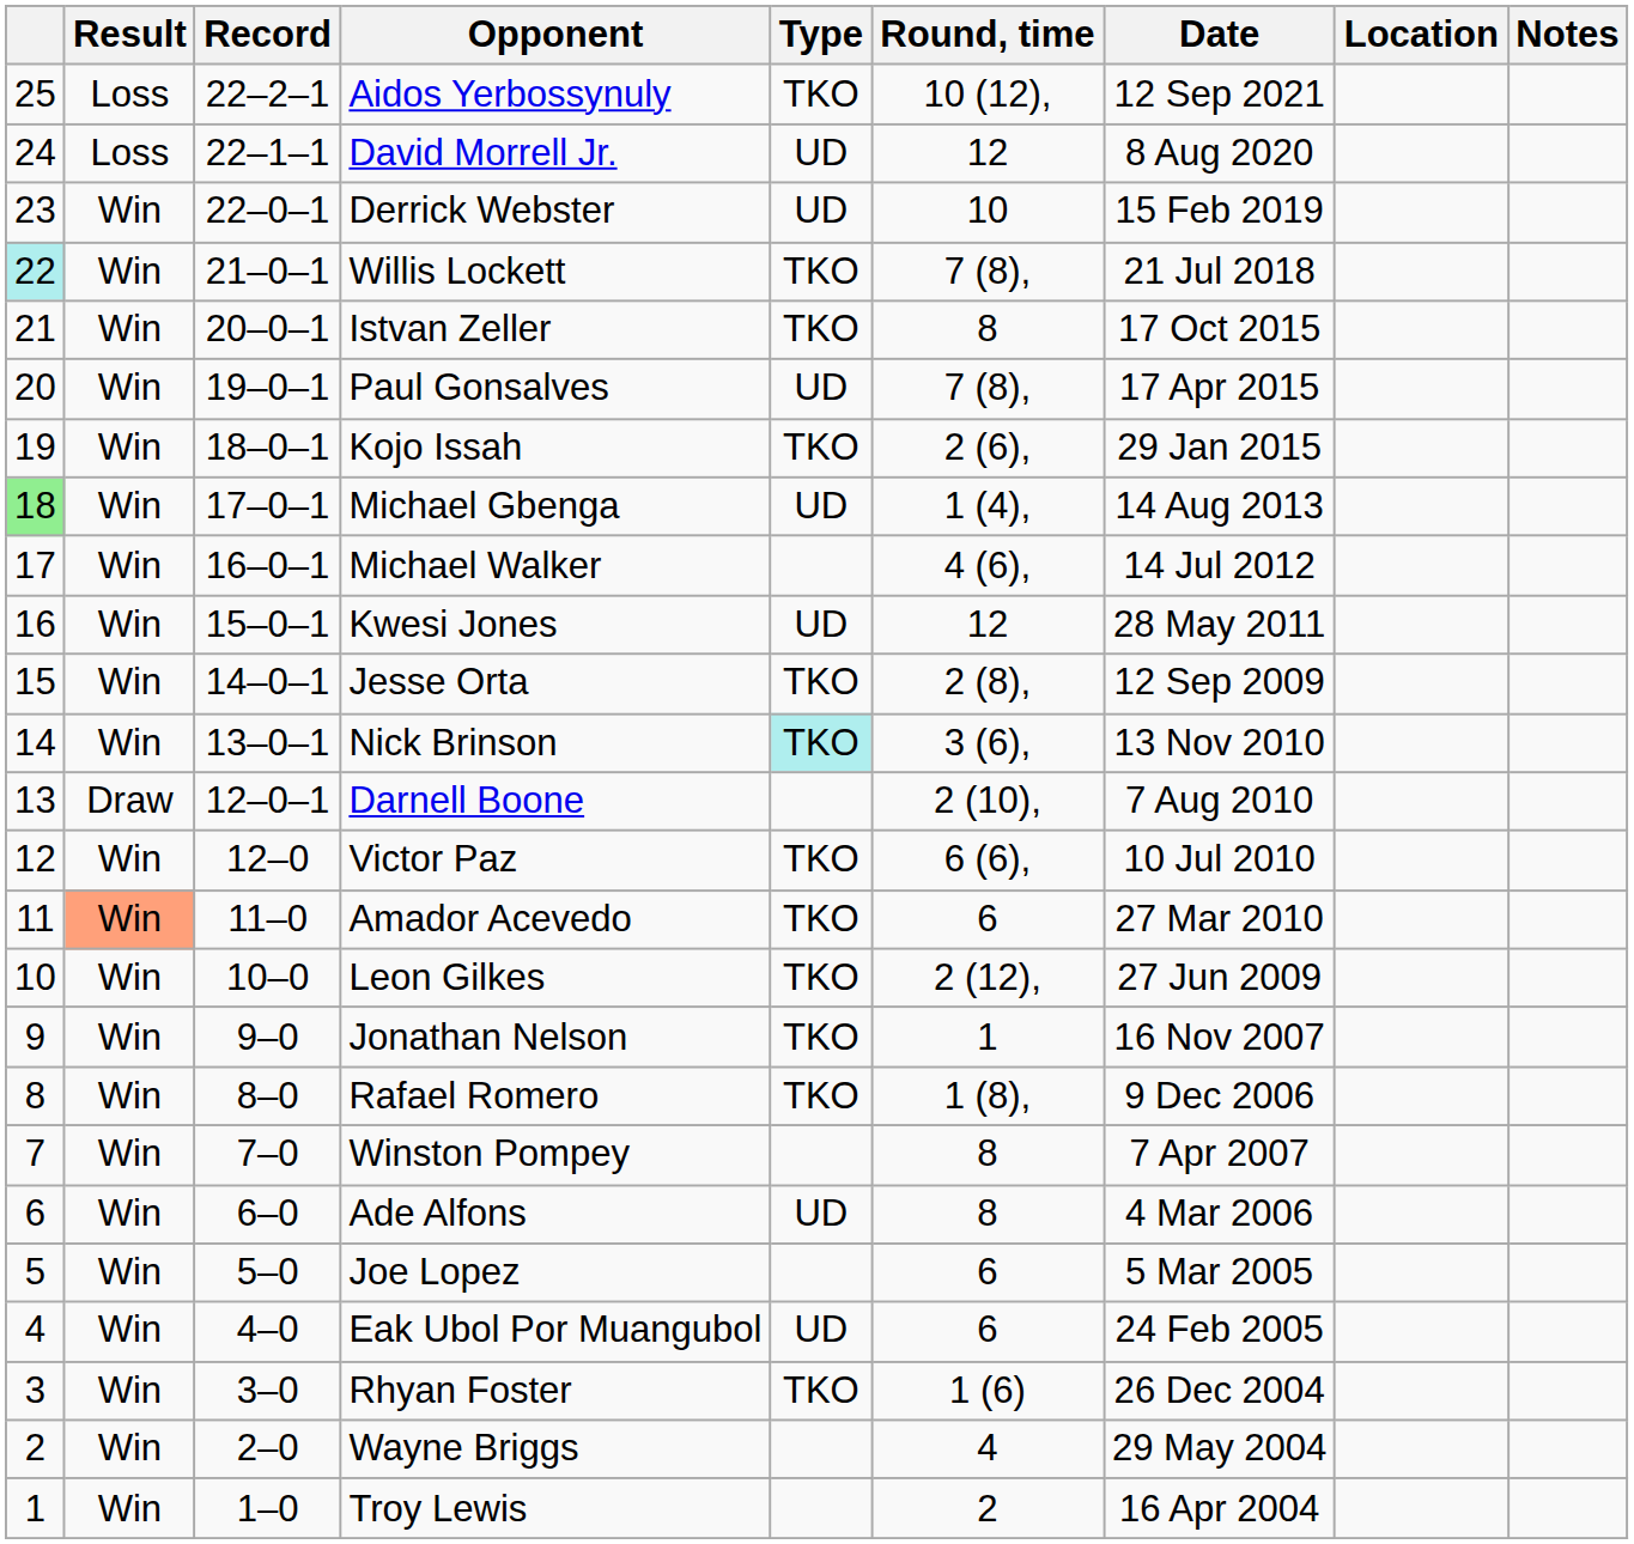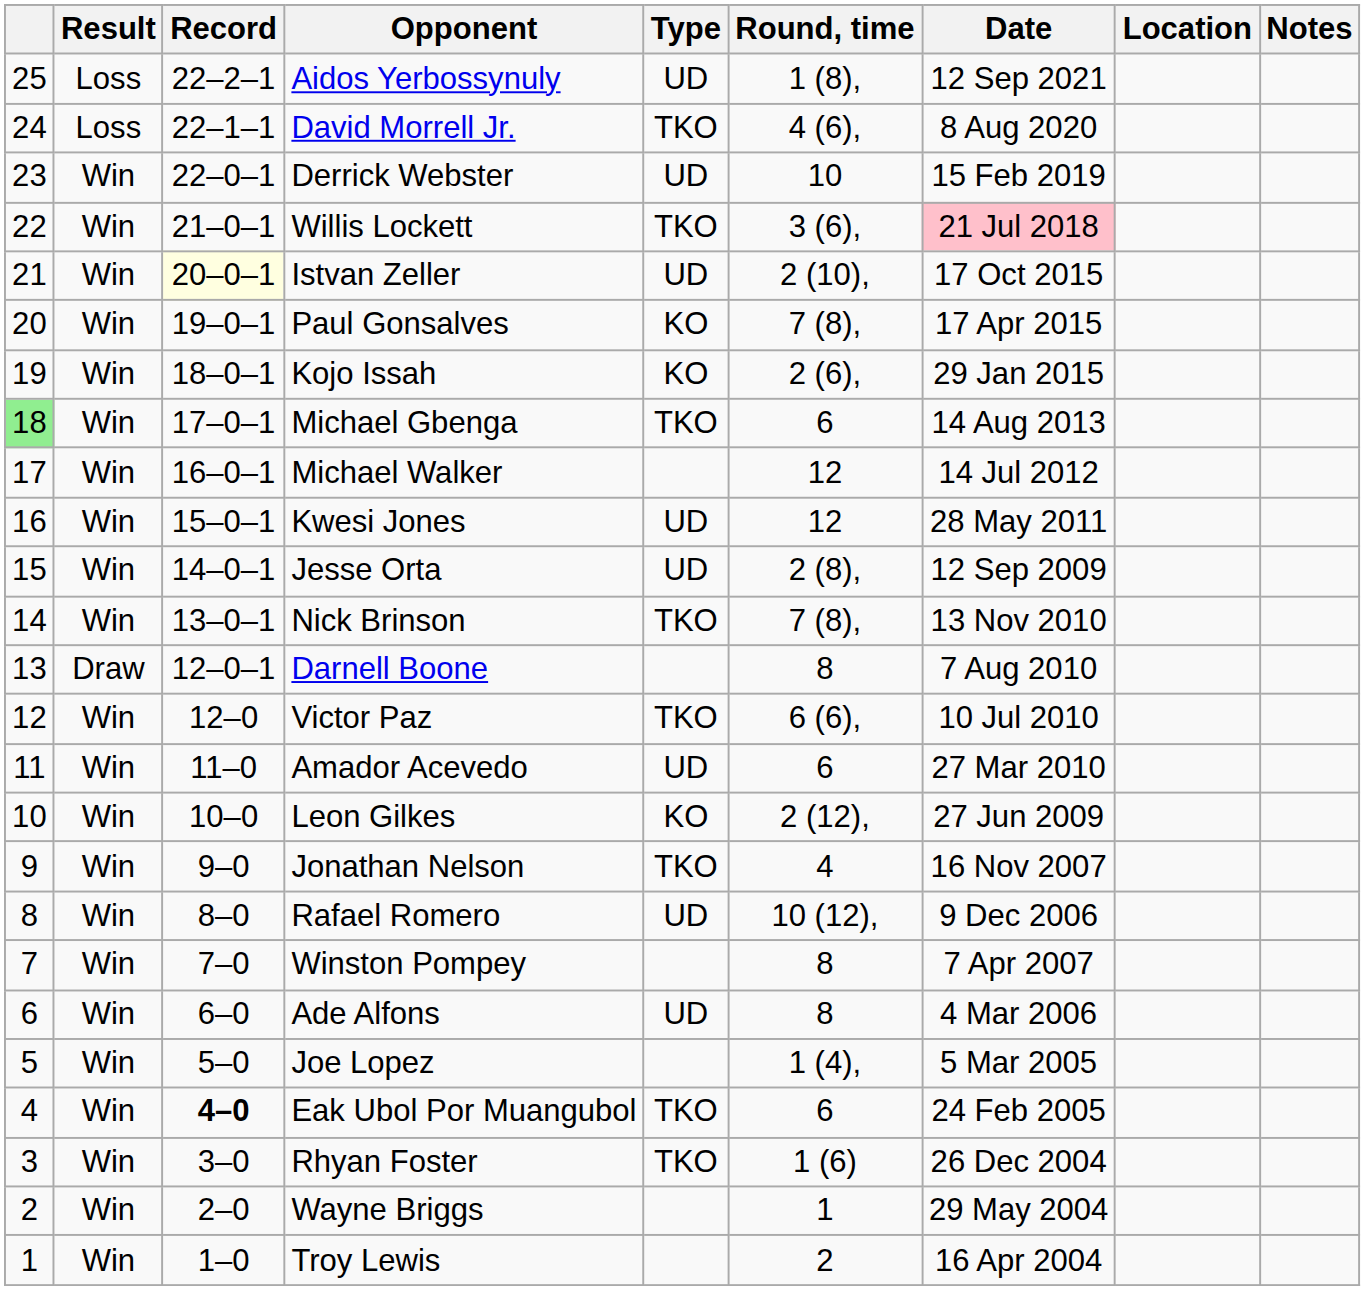Aidos Yerbossynuly | Type: TKO -> UD
Aidos Yerbossynuly | Round, time: 10 (12), -> 1 (8),
David Morrell Jr. | Type: UD -> TKO
David Morrell Jr. | Round, time: 12 -> 4 (6),
Willis Lockett | column 1: paleturquoise background -> no background
Willis Lockett | Round, time: 7 (8), -> 3 (6),
Willis Lockett | Date: no background -> pink background
Istvan Zeller | Record: no background -> lightyellow background
Istvan Zeller | Type: TKO -> UD
Istvan Zeller | Round, time: 8 -> 2 (10),
Paul Gonsalves | Type: UD -> KO
Kojo Issah | Type: TKO -> KO
Michael Gbenga | Type: UD -> TKO
Michael Gbenga | Round, time: 1 (4), -> 6
Michael Walker | Round, time: 4 (6), -> 12
Jesse Orta | Type: TKO -> UD
Nick Brinson | Type: paleturquoise background -> no background
Nick Brinson | Round, time: 3 (6), -> 7 (8),
Darnell Boone | Round, time: 2 (10), -> 8
Amador Acevedo | Result: lightsalmon background -> no background
Amador Acevedo | Type: TKO -> UD
Leon Gilkes | Type: TKO -> KO
Jonathan Nelson | Round, time: 1 -> 4
Rafael Romero | Type: TKO -> UD
Rafael Romero | Round, time: 1 (8), -> 10 (12),
Joe Lopez | Round, time: 6 -> 1 (4),
Eak Ubol Por Muangubol | Record: normal -> bold
Eak Ubol Por Muangubol | Type: UD -> TKO
Wayne Briggs | Round, time: 4 -> 1
